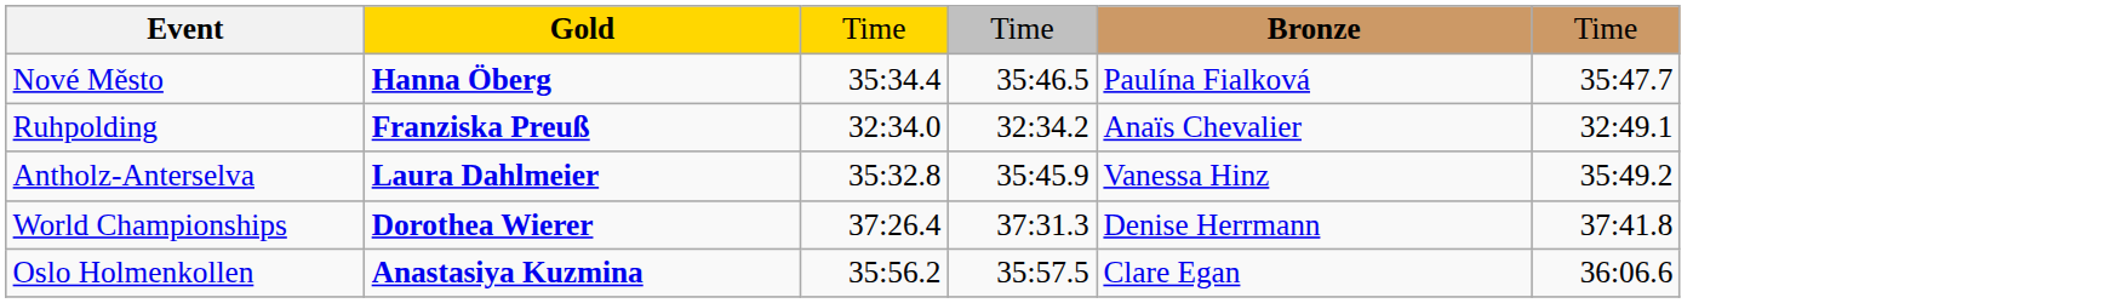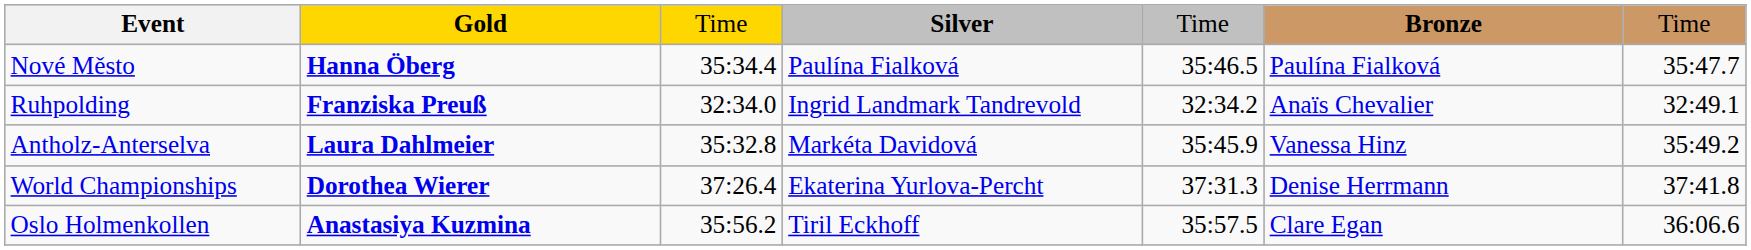+ column: Silver | Paulína Fialková | Ingrid Landmark Tandrevold | Markéta Davidová | Ekaterina Yurlova-Percht | Tiril Eckhoff
